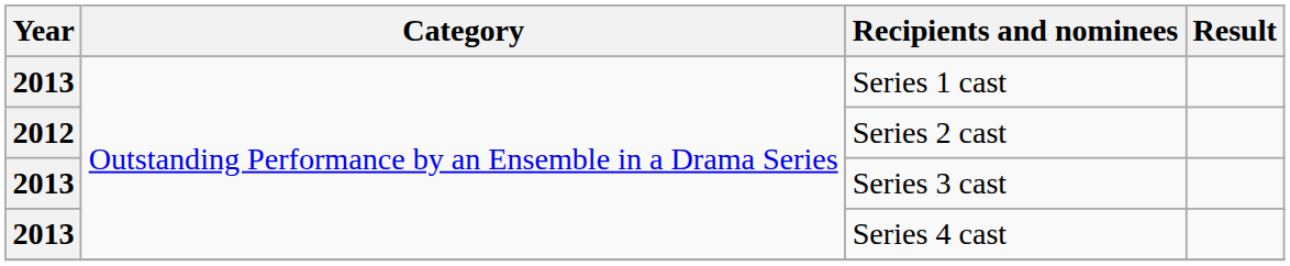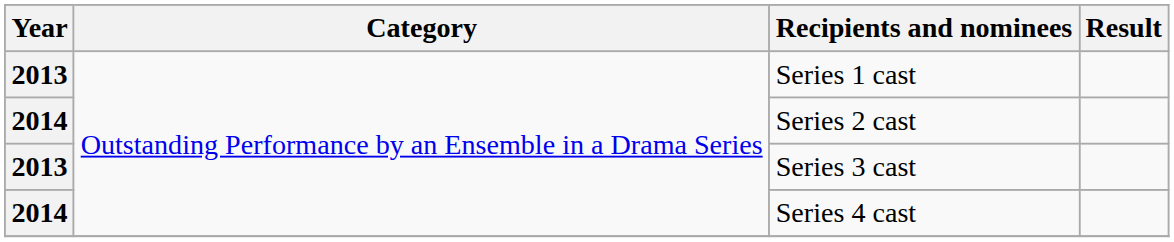Series 2 cast | Year: 2012 -> 2014
Series 4 cast | Year: 2013 -> 2014
